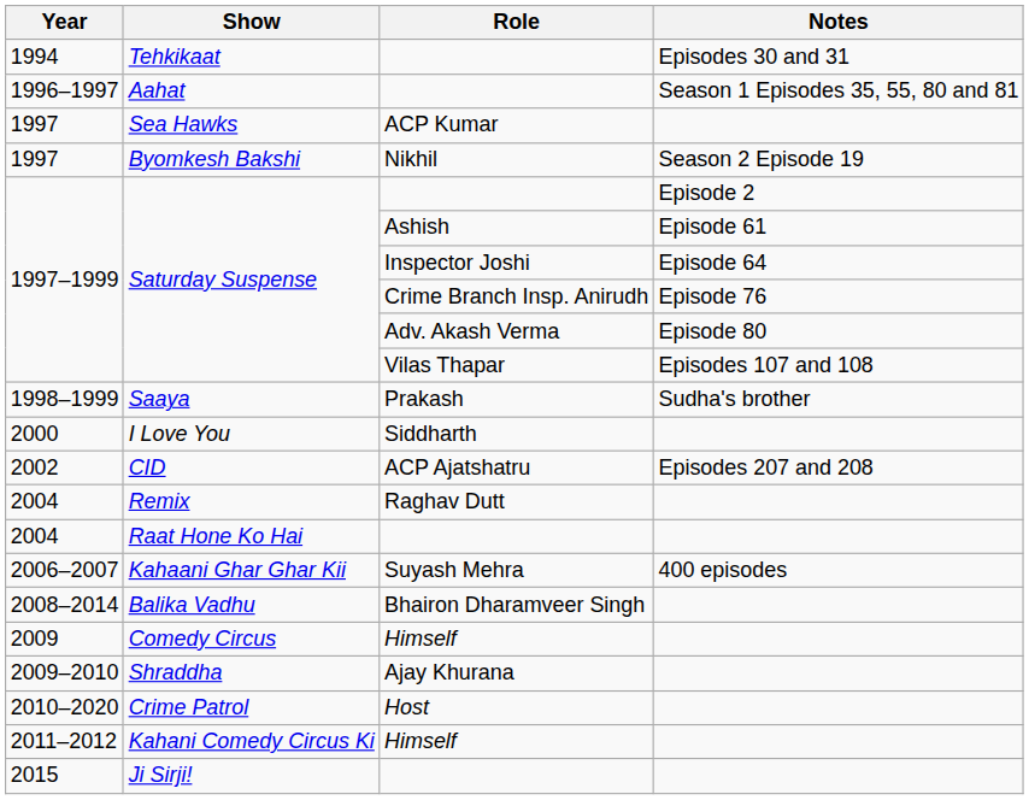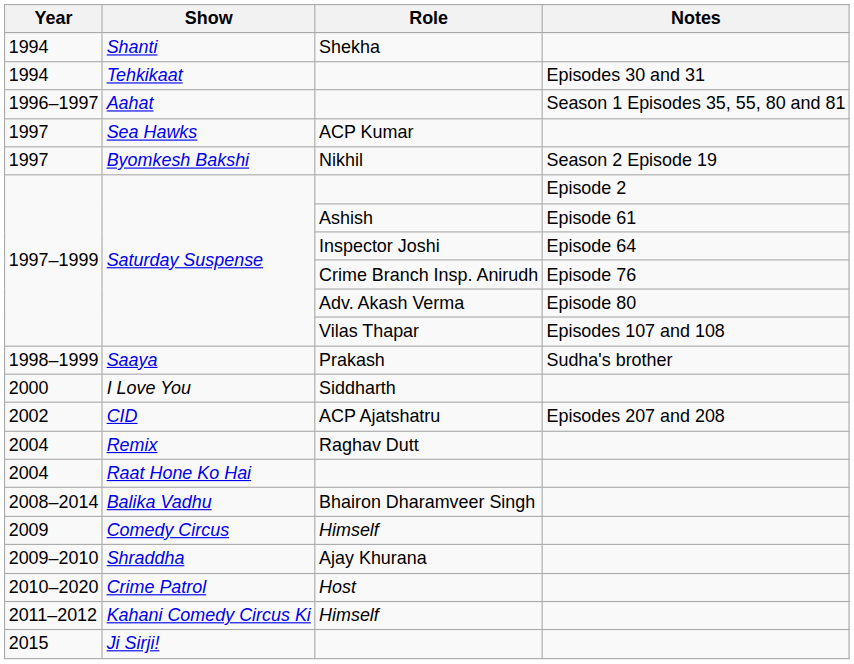+ row: 1994 | Shanti | Shekha
- row: 2006–2007 | Kahaani Ghar Ghar Kii | Suyash Mehra | 400 episodes
